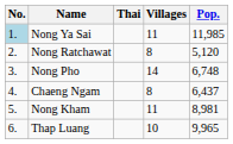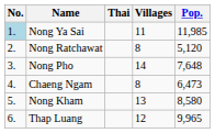Nong Pho | Pop.: 6,748 -> 7,648
Chaeng Ngam | Pop.: 6,437 -> 6,473
Nong Kham | Villages: 11 -> 13
Nong Kham | Pop.: 8,981 -> 8,580
Thap Luang | Villages: 10 -> 12
